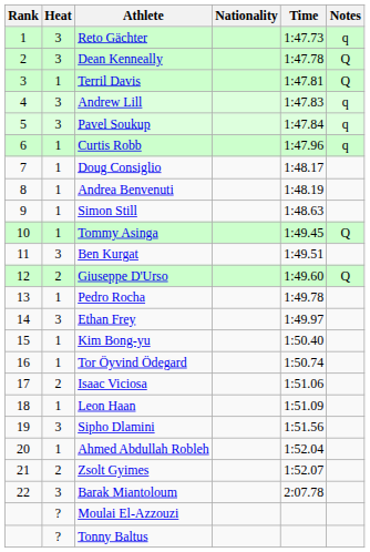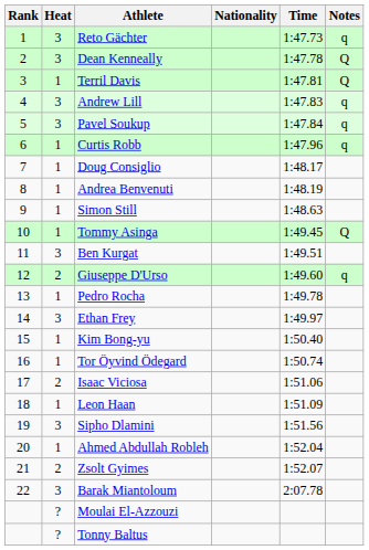Giuseppe D'Urso | Notes: Q -> q
